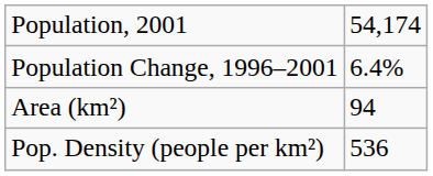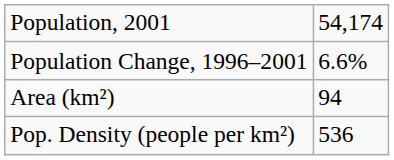Population Change, 1996–2001 | column 2: 6.4% -> 6.6%
